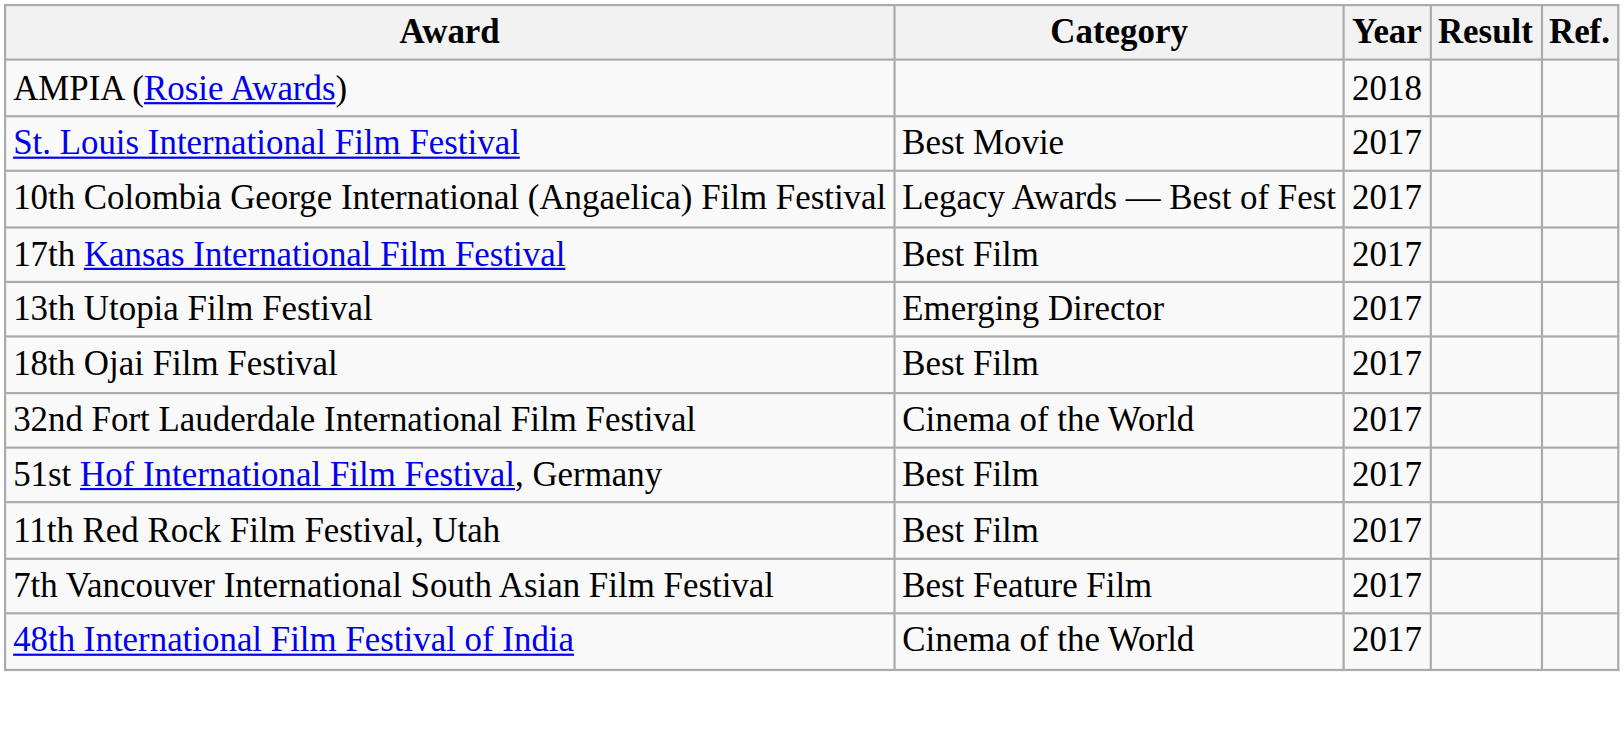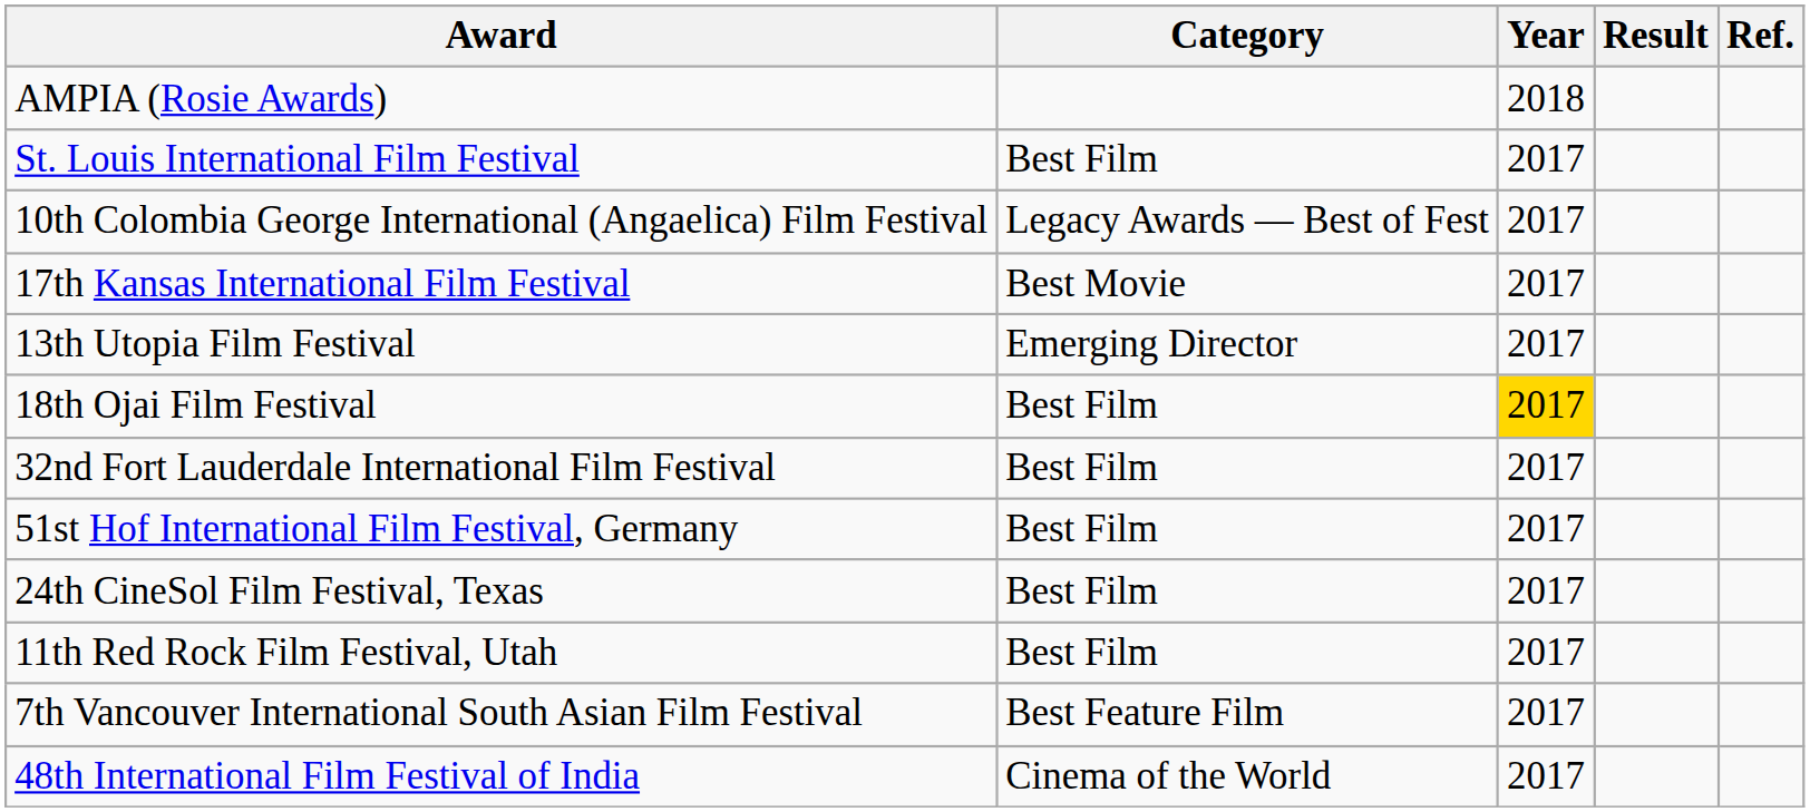St. Louis International Film Festival | Category: Best Movie -> Best Film
17th Kansas International Film Festival | Category: Best Film -> Best Movie
18th Ojai Film Festival | Year: no background -> gold background
32nd Fort Lauderdale International Film Festival | Category: Cinema of the World -> Best Film
+ row: 24th CineSol Film Festival, Texas | Best Film | 2017
